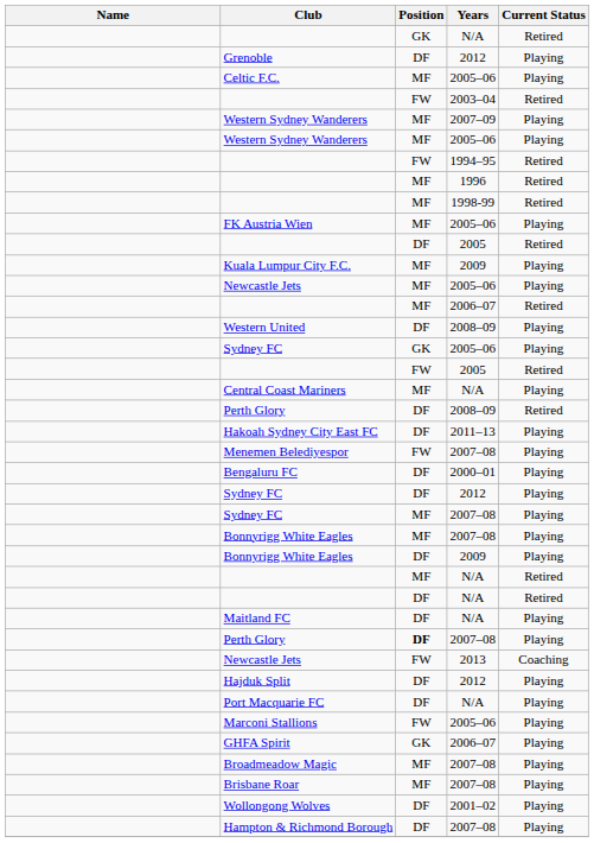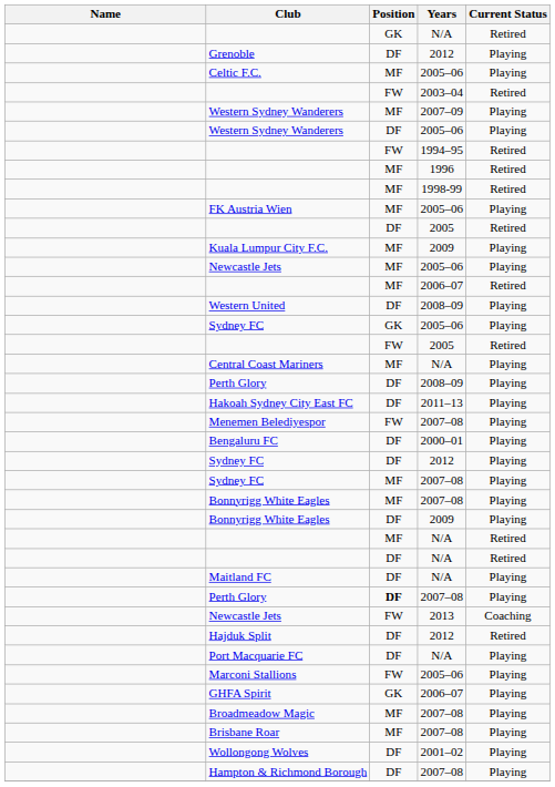Western Sydney Wanderers / 2005–06 | Position: MF -> DF
Perth Glory / 2008–09 | Current Status: Retired -> Playing
Hajduk Split | Current Status: Playing -> Retired
